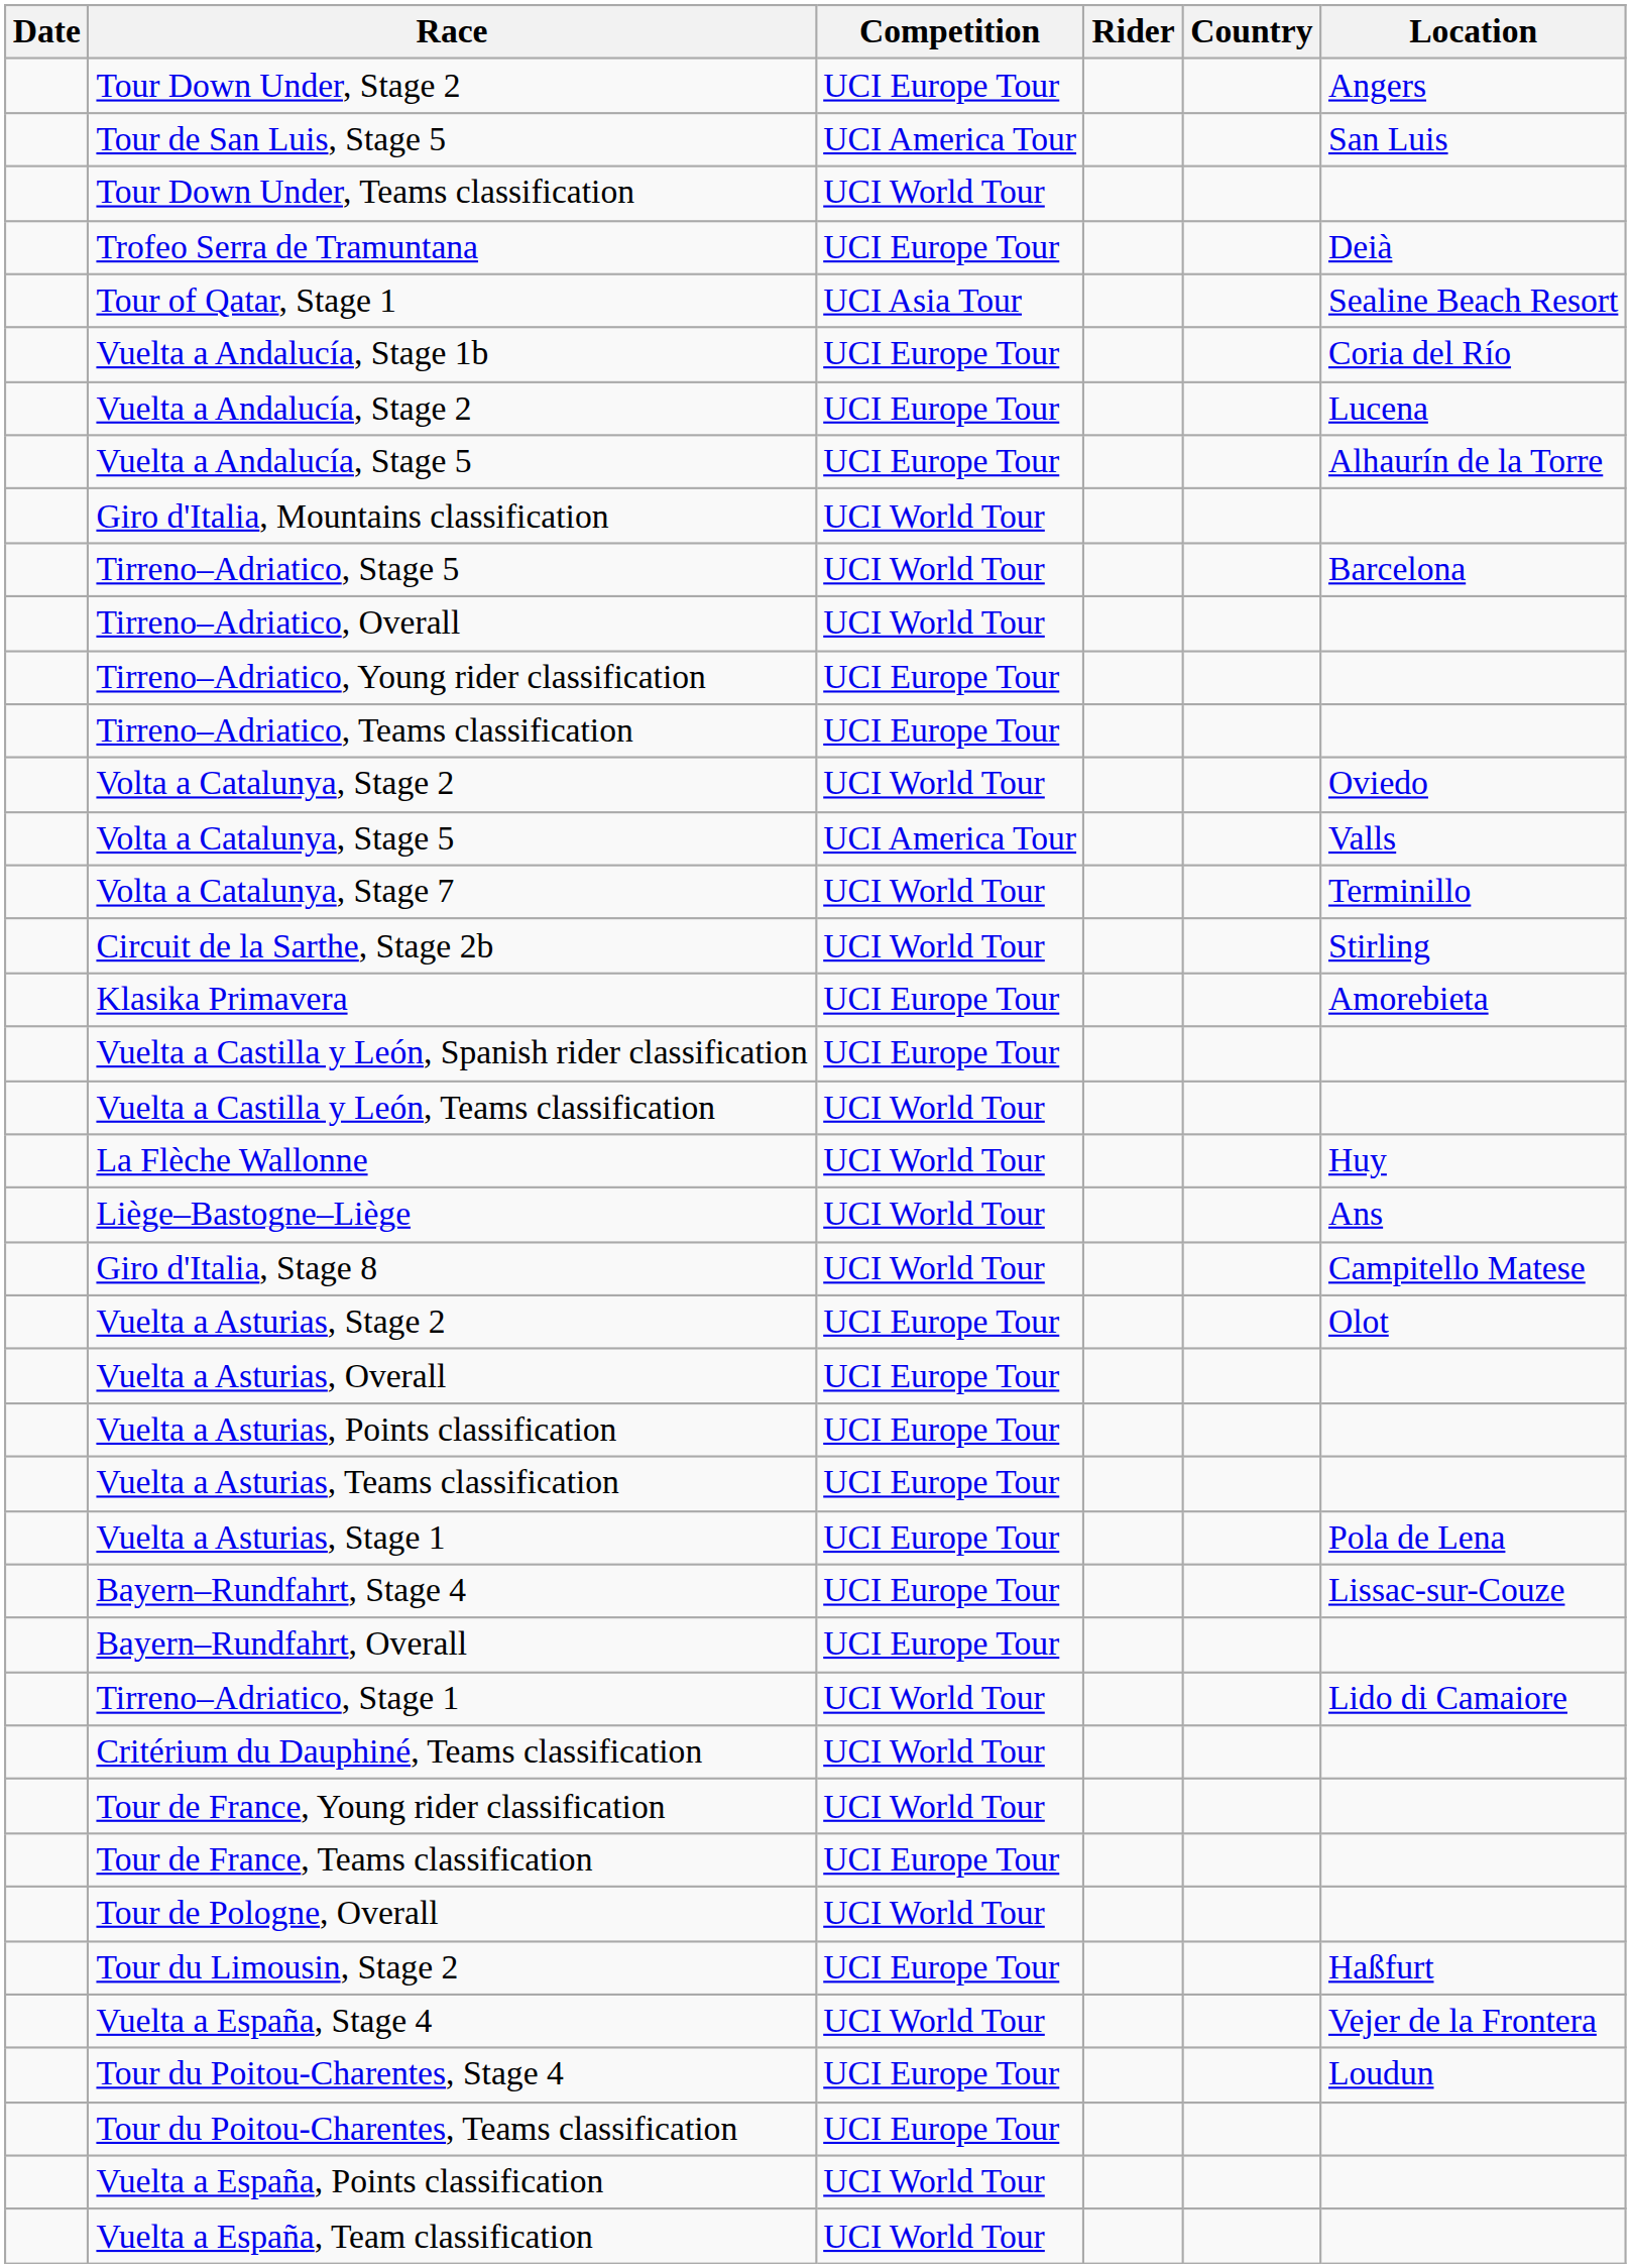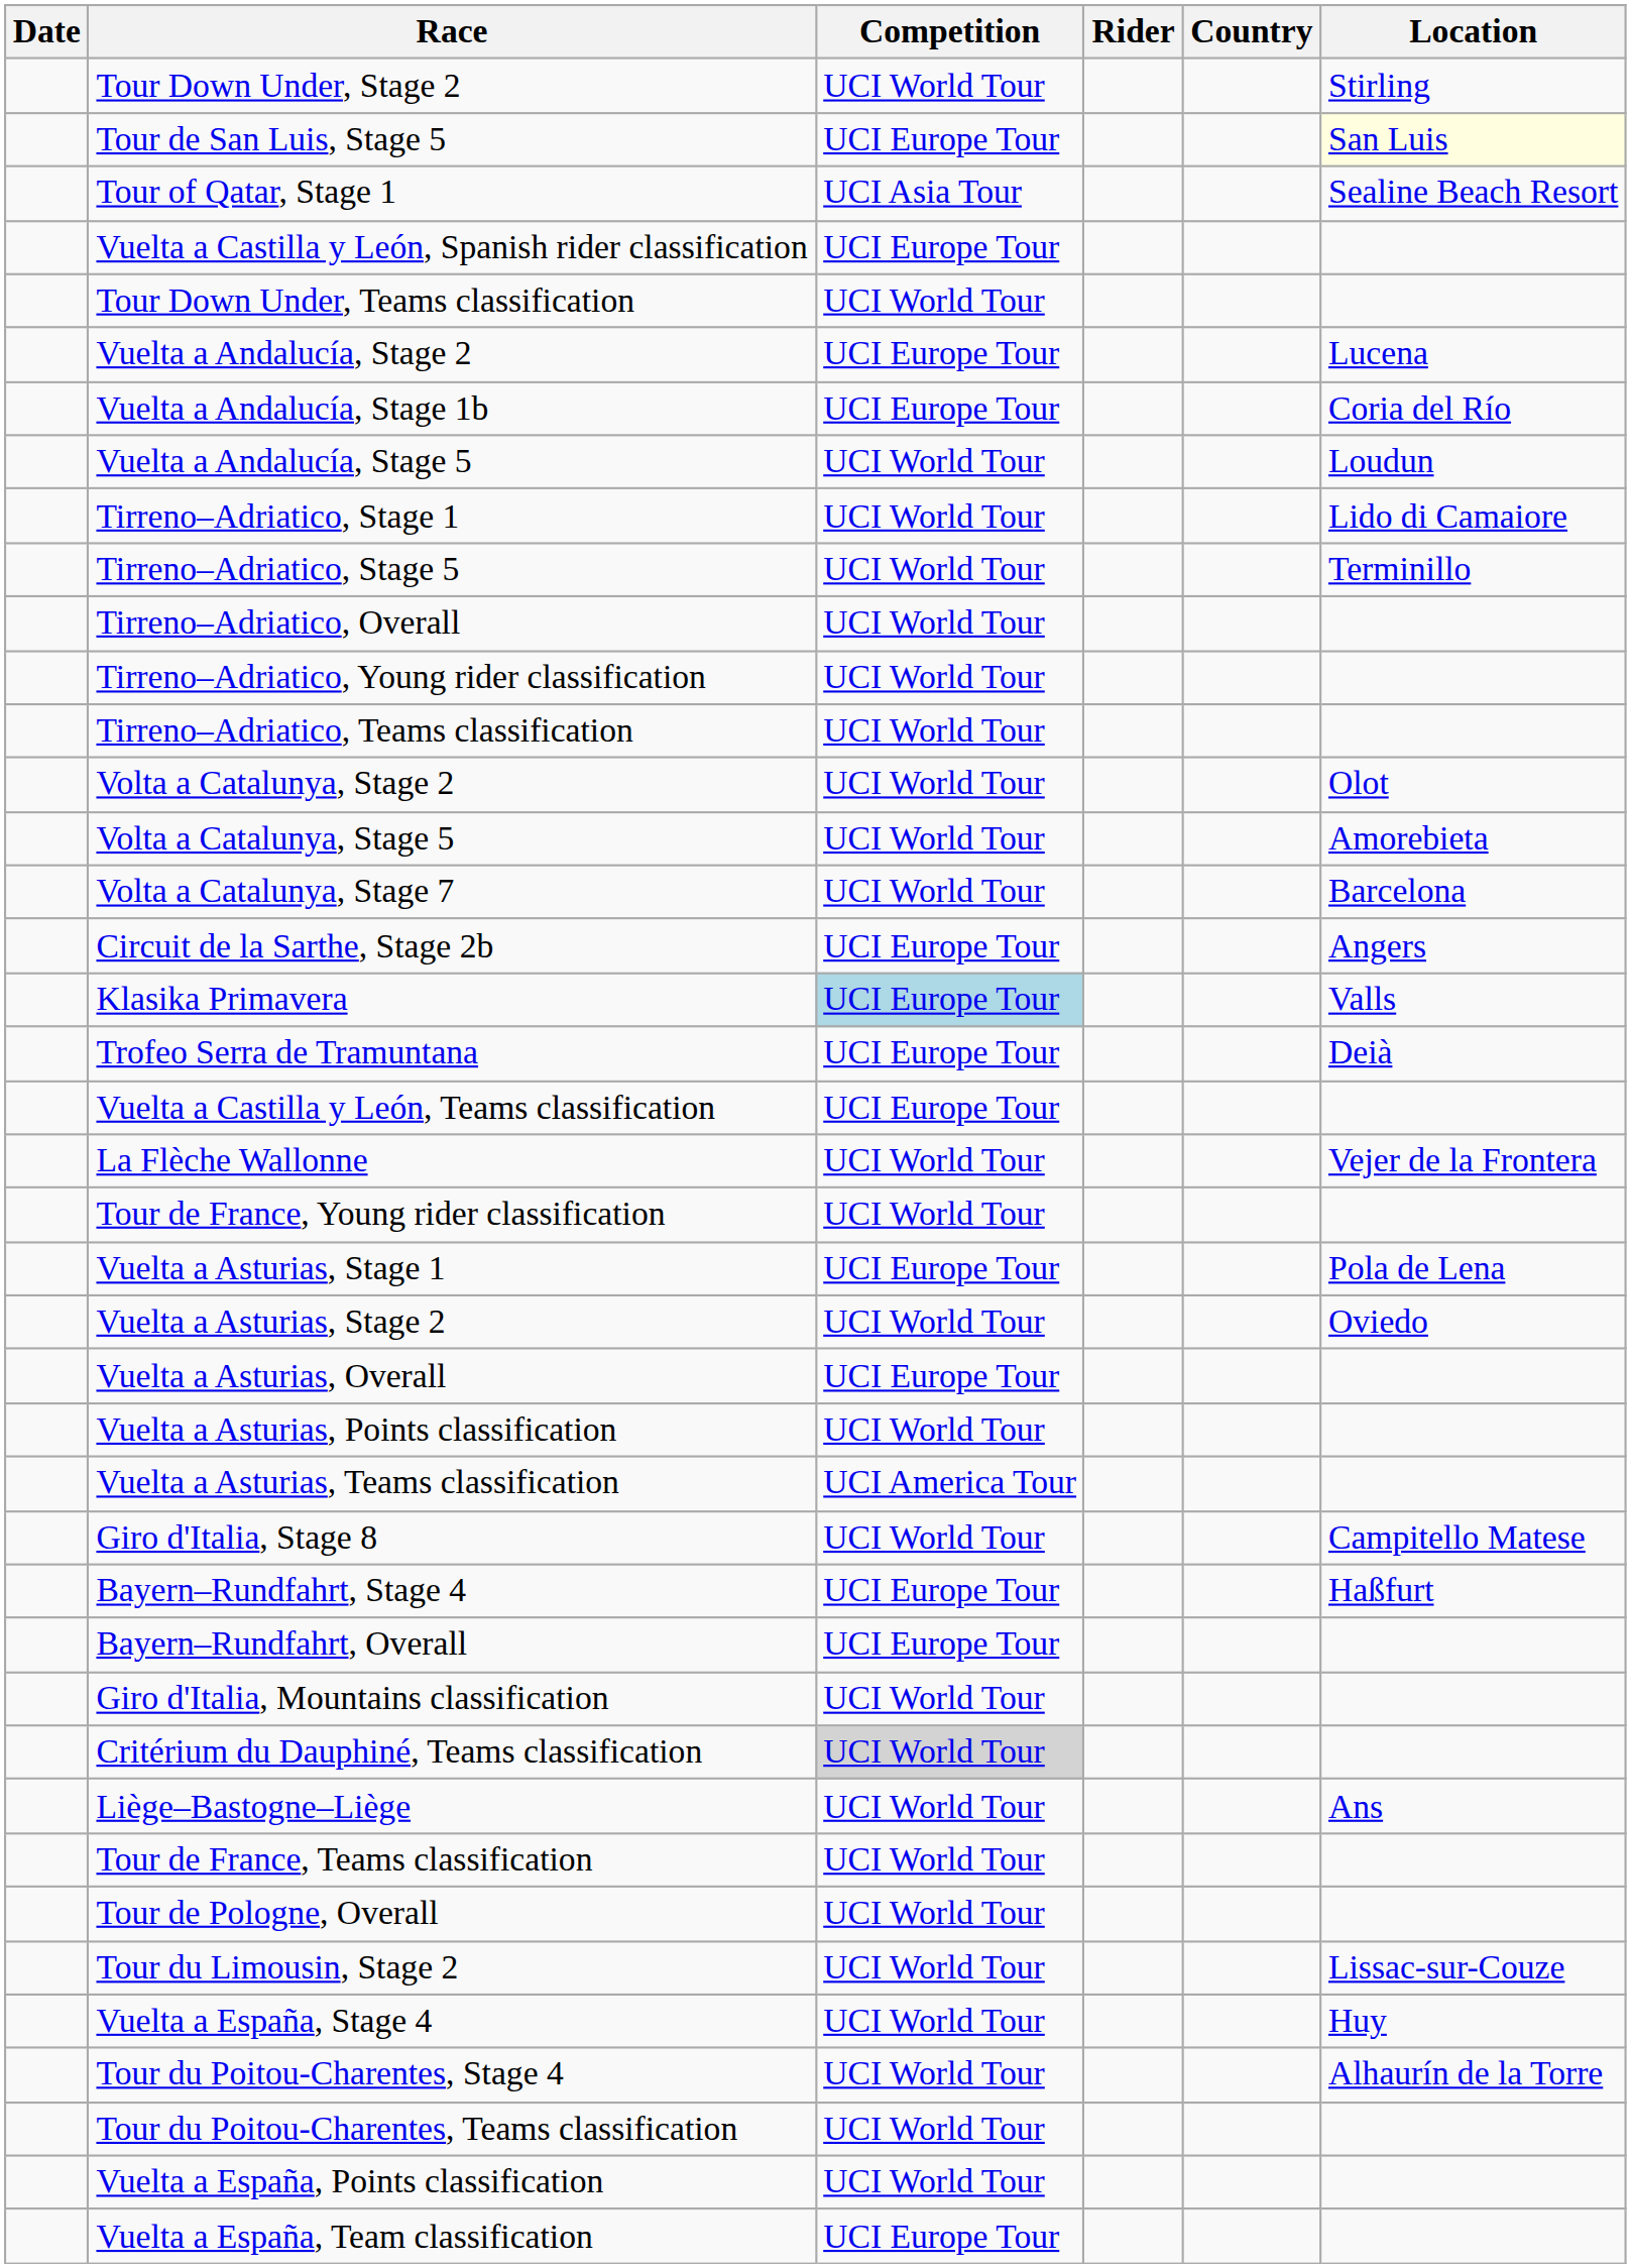Tour Down Under, Stage 2 | Competition: UCI Europe Tour -> UCI World Tour
Tour Down Under, Stage 2 | Location: Angers -> Stirling
Tour de San Luis, Stage 5 | Competition: UCI America Tour -> UCI Europe Tour
Tour de San Luis, Stage 5 | Location: no background -> lightyellow background
rows swapped: Tour Down Under, Teams classification <-> Tour of Qatar, Stage 1
rows swapped: Trofeo Serra de Tramuntana <-> Vuelta a Castilla y León, Spanish rider classification
rows swapped: Vuelta a Andalucía, Stage 1b <-> Vuelta a Andalucía, Stage 2
Vuelta a Andalucía, Stage 5 | Competition: UCI Europe Tour -> UCI World Tour
Vuelta a Andalucía, Stage 5 | Location: Alhaurín de la Torre -> Loudun
rows swapped: Tirreno–Adriatico, Stage 1 <-> Giro d'Italia, Mountains classification
Tirreno–Adriatico, Stage 5 | Location: Barcelona -> Terminillo
Tirreno–Adriatico, Young rider classification | Competition: UCI Europe Tour -> UCI World Tour
Tirreno–Adriatico, Teams classification | Competition: UCI Europe Tour -> UCI World Tour
Volta a Catalunya, Stage 2 | Location: Oviedo -> Olot
Volta a Catalunya, Stage 5 | Competition: UCI America Tour -> UCI World Tour
Volta a Catalunya, Stage 5 | Location: Valls -> Amorebieta
Volta a Catalunya, Stage 7 | Location: Terminillo -> Barcelona
Circuit de la Sarthe, Stage 2b | Competition: UCI World Tour -> UCI Europe Tour
Circuit de la Sarthe, Stage 2b | Location: Stirling -> Angers
Klasika Primavera | Competition: no background -> lightblue background
Klasika Primavera | Location: Amorebieta -> Valls
Vuelta a Castilla y León, Teams classification | Competition: UCI World Tour -> UCI Europe Tour
La Flèche Wallonne | Location: Huy -> Vejer de la Frontera
rows swapped: Liège–Bastogne–Liège <-> Tour de France, Young rider classification
rows swapped: Vuelta a Asturias, Stage 1 <-> Giro d'Italia, Stage 8
Vuelta a Asturias, Stage 2 | Competition: UCI Europe Tour -> UCI World Tour
Vuelta a Asturias, Stage 2 | Location: Olot -> Oviedo
Vuelta a Asturias, Points classification | Competition: UCI Europe Tour -> UCI World Tour
Vuelta a Asturias, Teams classification | Competition: UCI Europe Tour -> UCI America Tour
Bayern–Rundfahrt, Stage 4 | Location: Lissac-sur-Couze -> Haßfurt
Critérium du Dauphiné, Teams classification | Competition: no background -> lightgrey background
Tour de France, Teams classification | Competition: UCI Europe Tour -> UCI World Tour
Tour du Limousin, Stage 2 | Competition: UCI Europe Tour -> UCI World Tour
Tour du Limousin, Stage 2 | Location: Haßfurt -> Lissac-sur-Couze
Vuelta a España, Stage 4 | Location: Vejer de la Frontera -> Huy
Tour du Poitou-Charentes, Stage 4 | Competition: UCI Europe Tour -> UCI World Tour
Tour du Poitou-Charentes, Stage 4 | Location: Loudun -> Alhaurín de la Torre
Tour du Poitou-Charentes, Teams classification | Competition: UCI Europe Tour -> UCI World Tour
Vuelta a España, Team classification | Competition: UCI World Tour -> UCI Europe Tour
